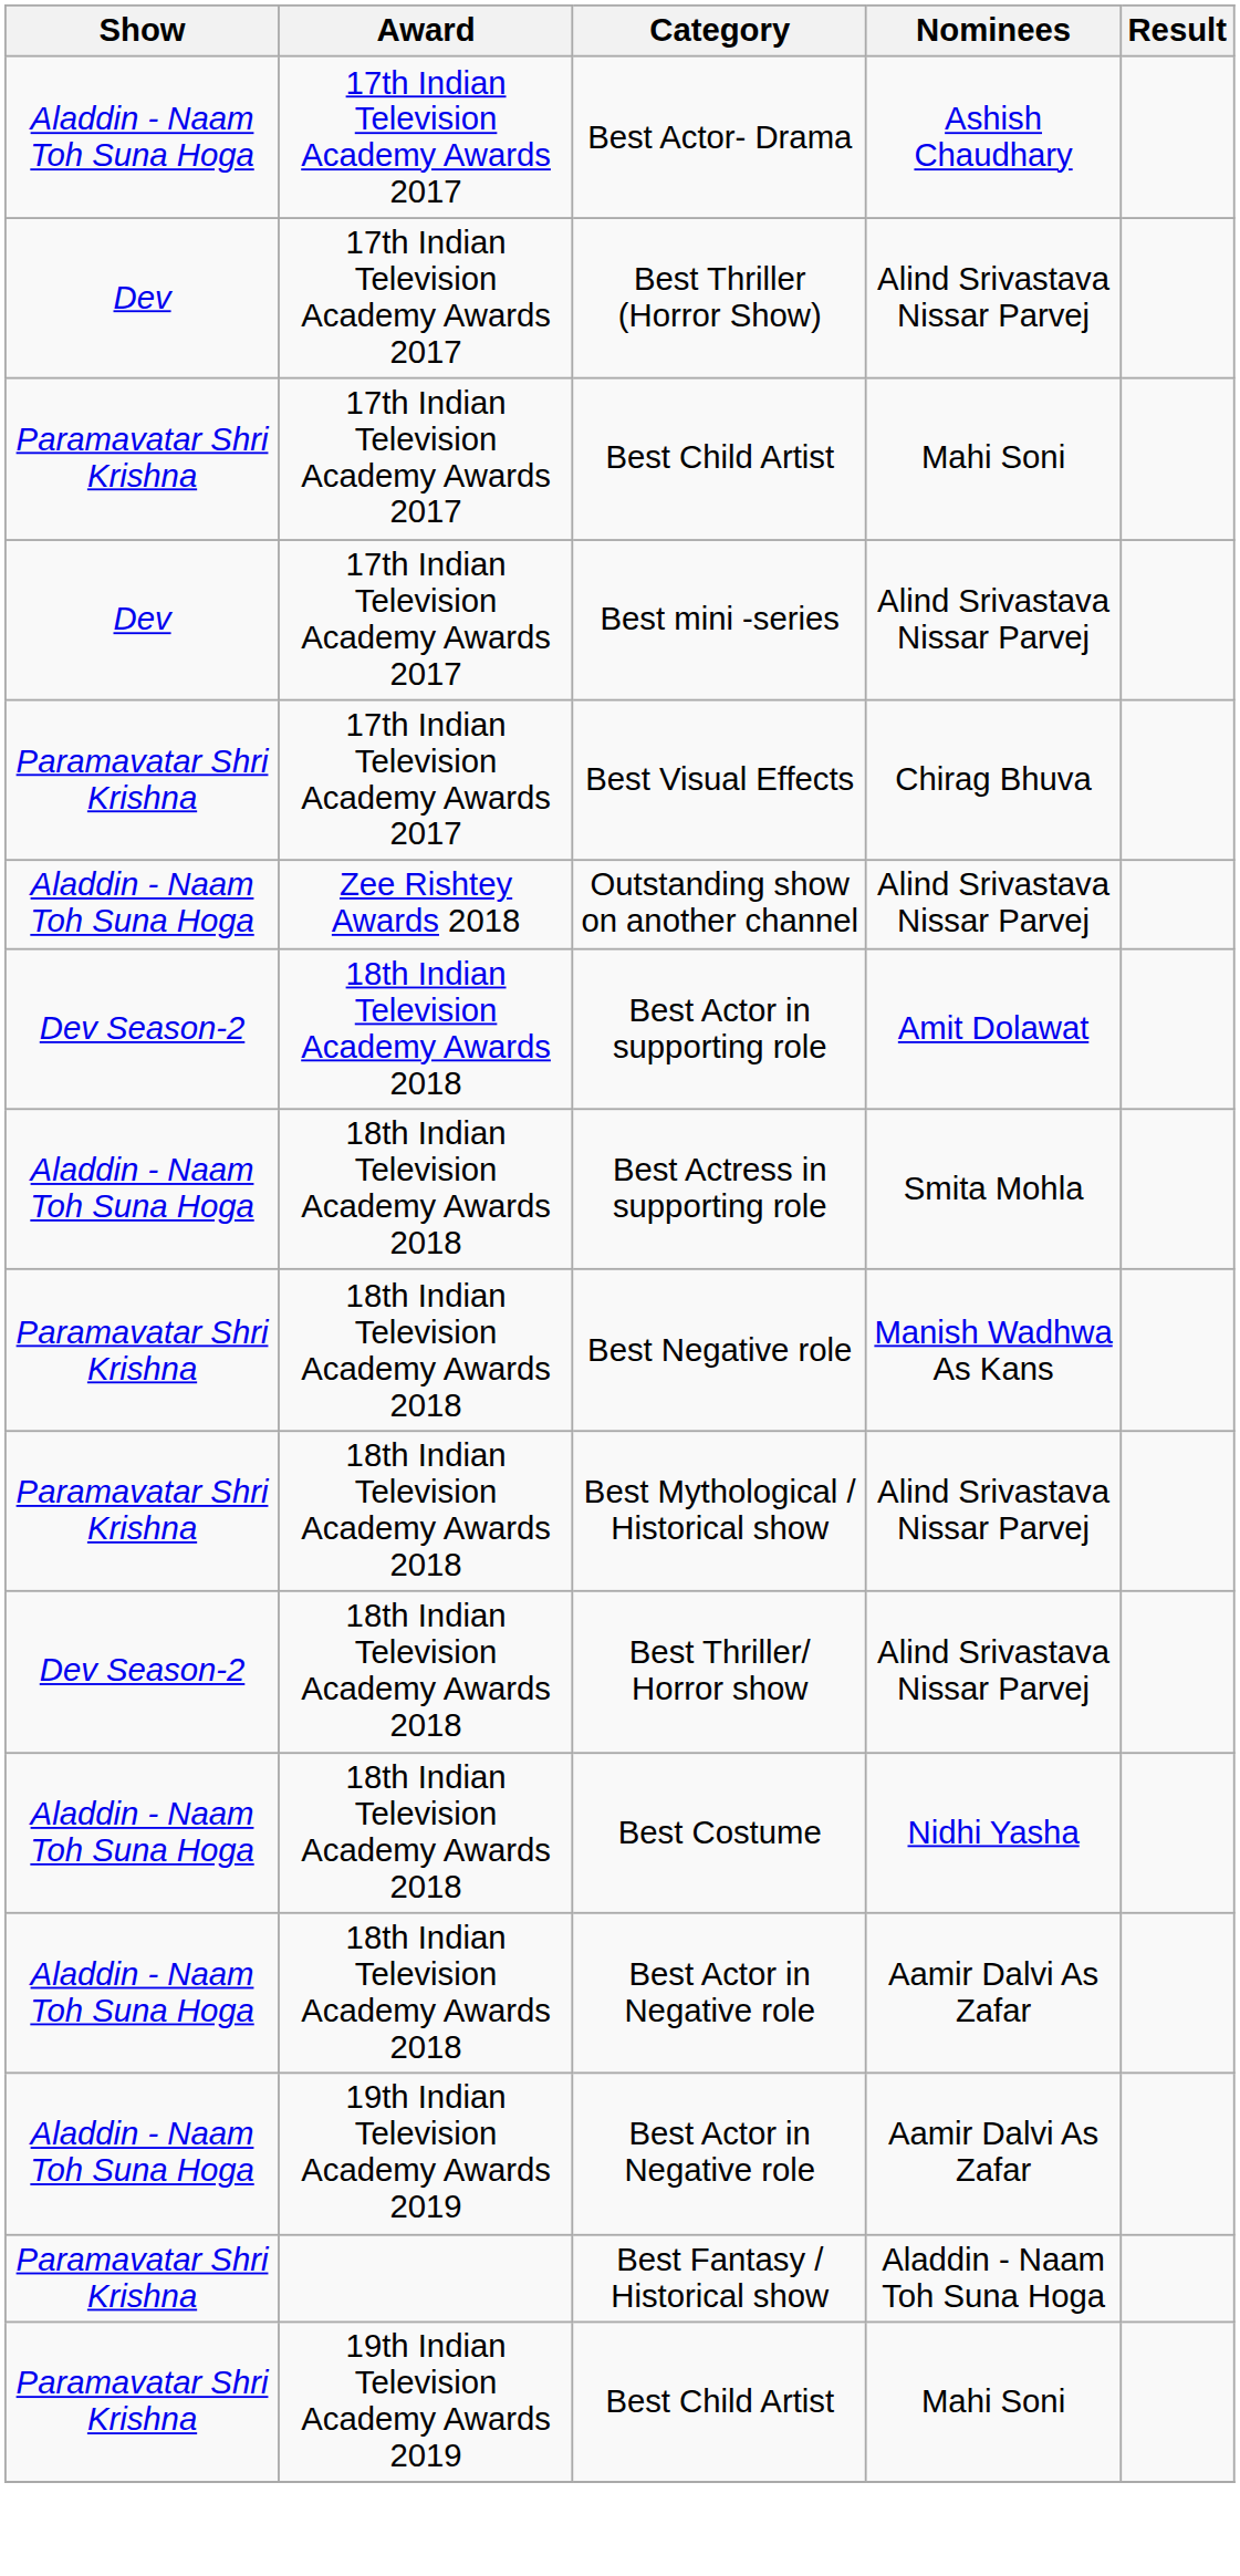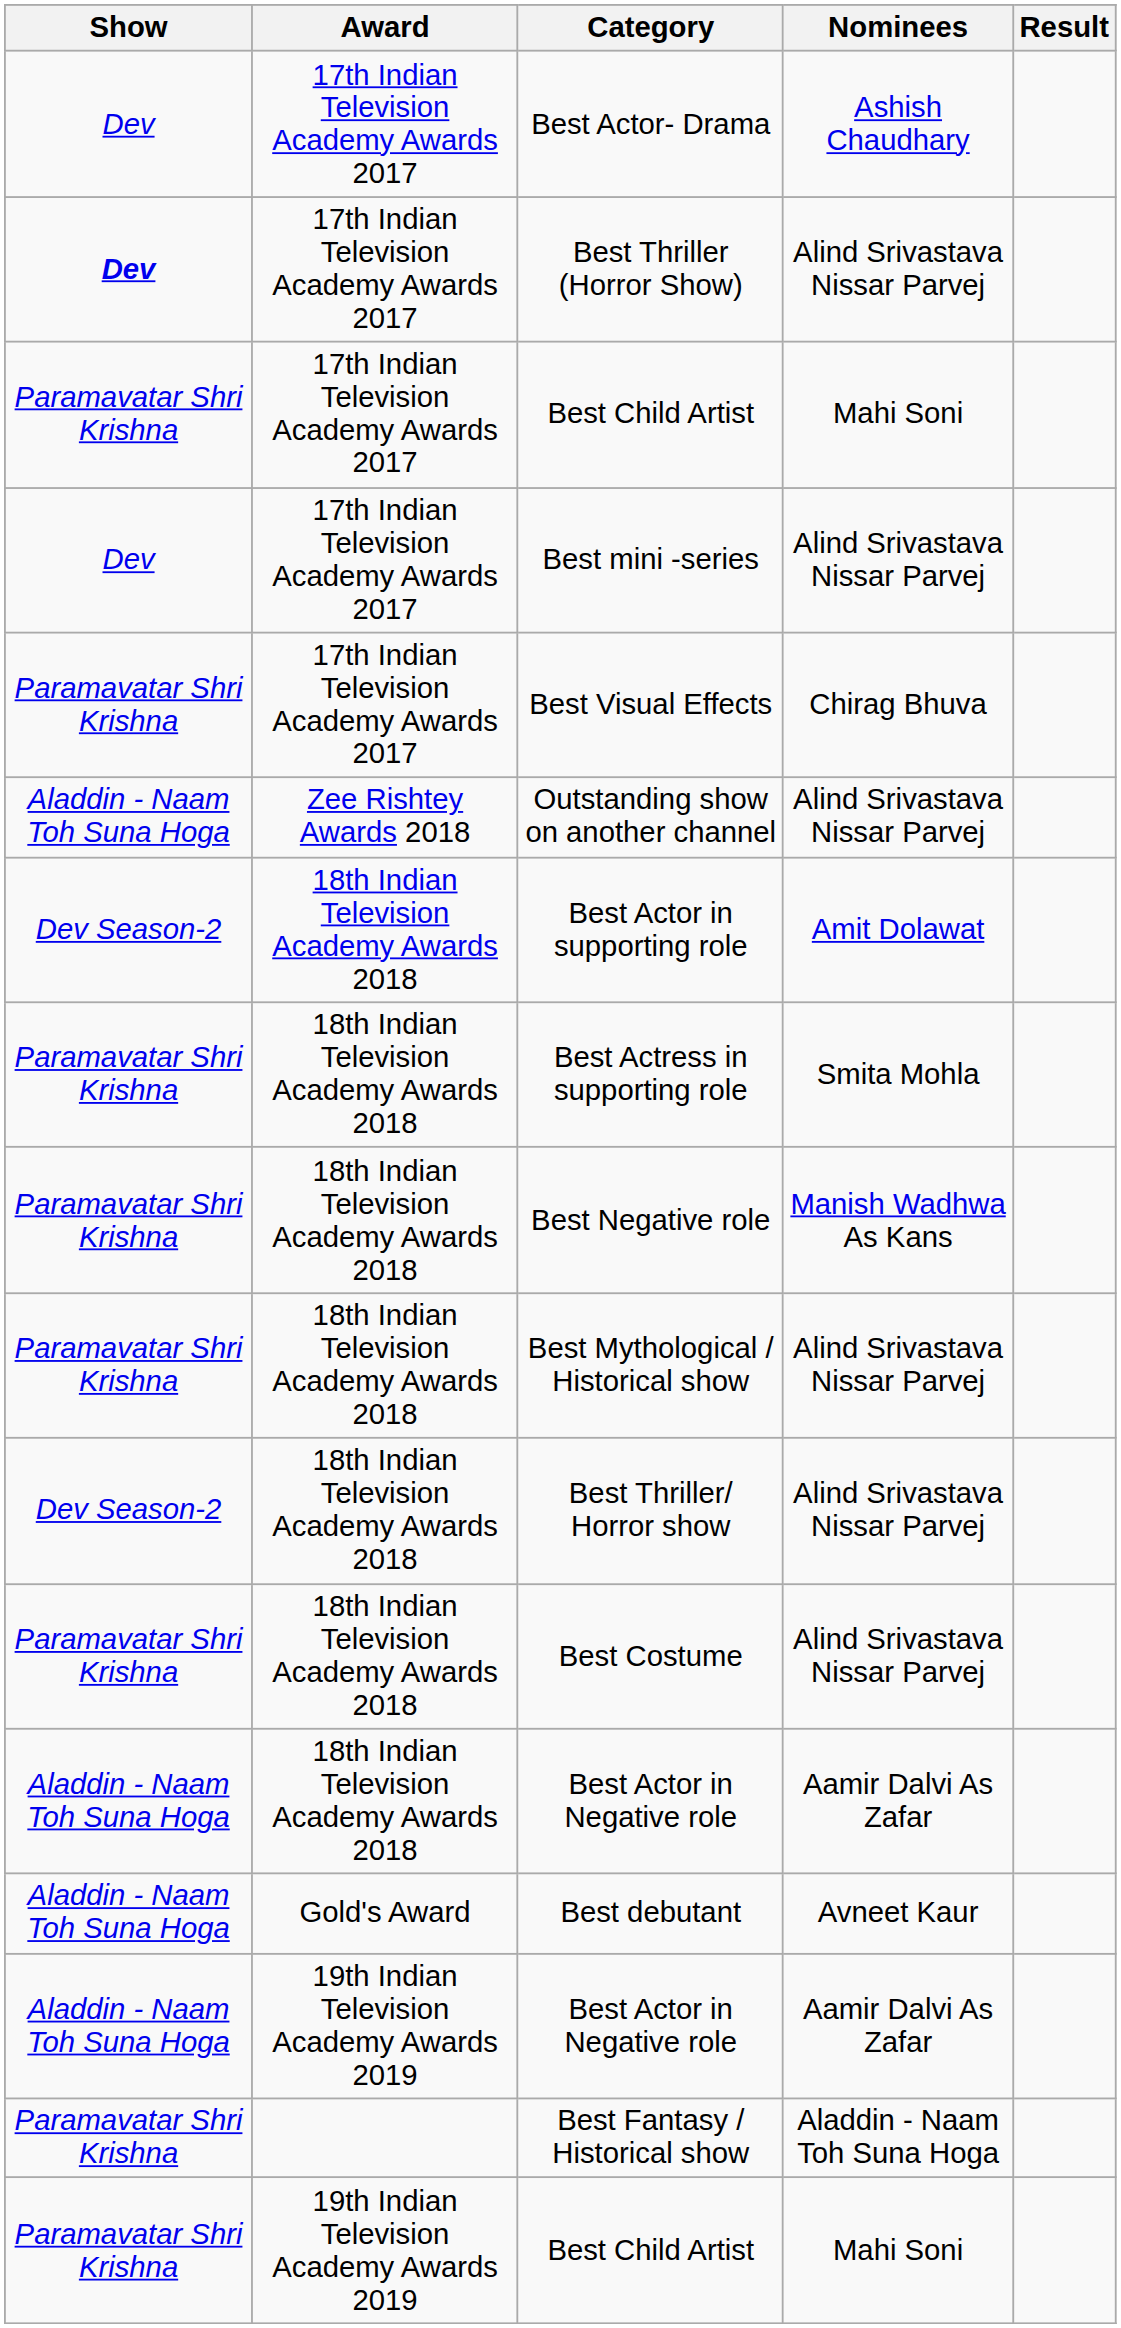Best Actor- Drama | Show: Aladdin - Naam Toh Suna Hoga -> Dev
Best Thriller (Horror Show) | Show: normal -> bold
Best Actress in supporting role | Show: Aladdin - Naam Toh Suna Hoga -> Paramavatar Shri Krishna
Best Costume | Show: Aladdin - Naam Toh Suna Hoga -> Paramavatar Shri Krishna
Best Costume | Nominees: Nidhi Yasha -> Alind Srivastava Nissar Parvej
+ row: Aladdin - Naam Toh Suna Hoga | Gold's Award | Best debutant | Avneet Kaur
